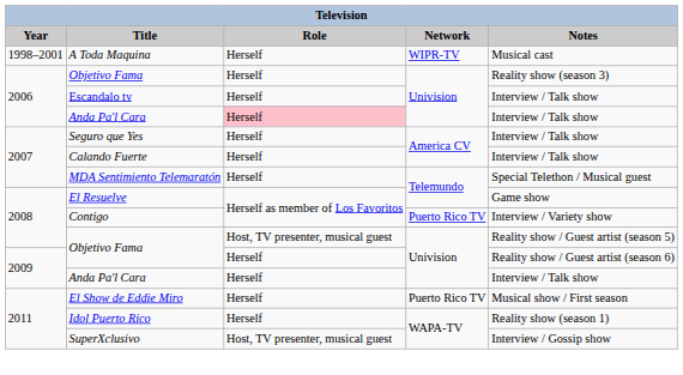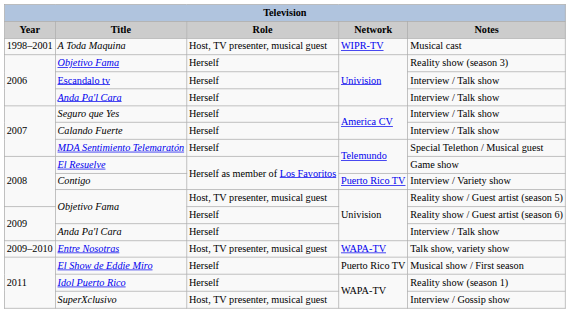A Toda Maquina | Role: Herself -> Host, TV presenter, musical guest
2006 / Anda Pa'l Cara | Role: pink background -> no background
+ row: 2009–2010 | Entre Nosotras | Host, TV presenter, musical guest | WAPA-TV | Talk show, variety show
